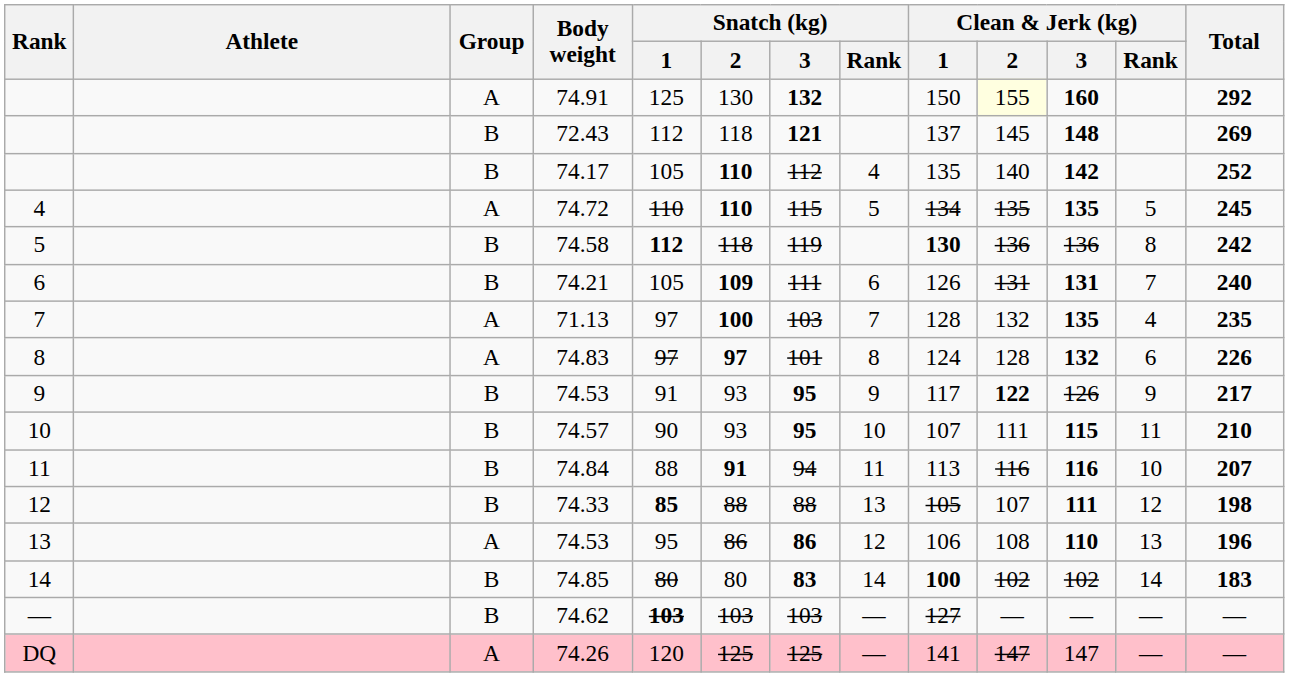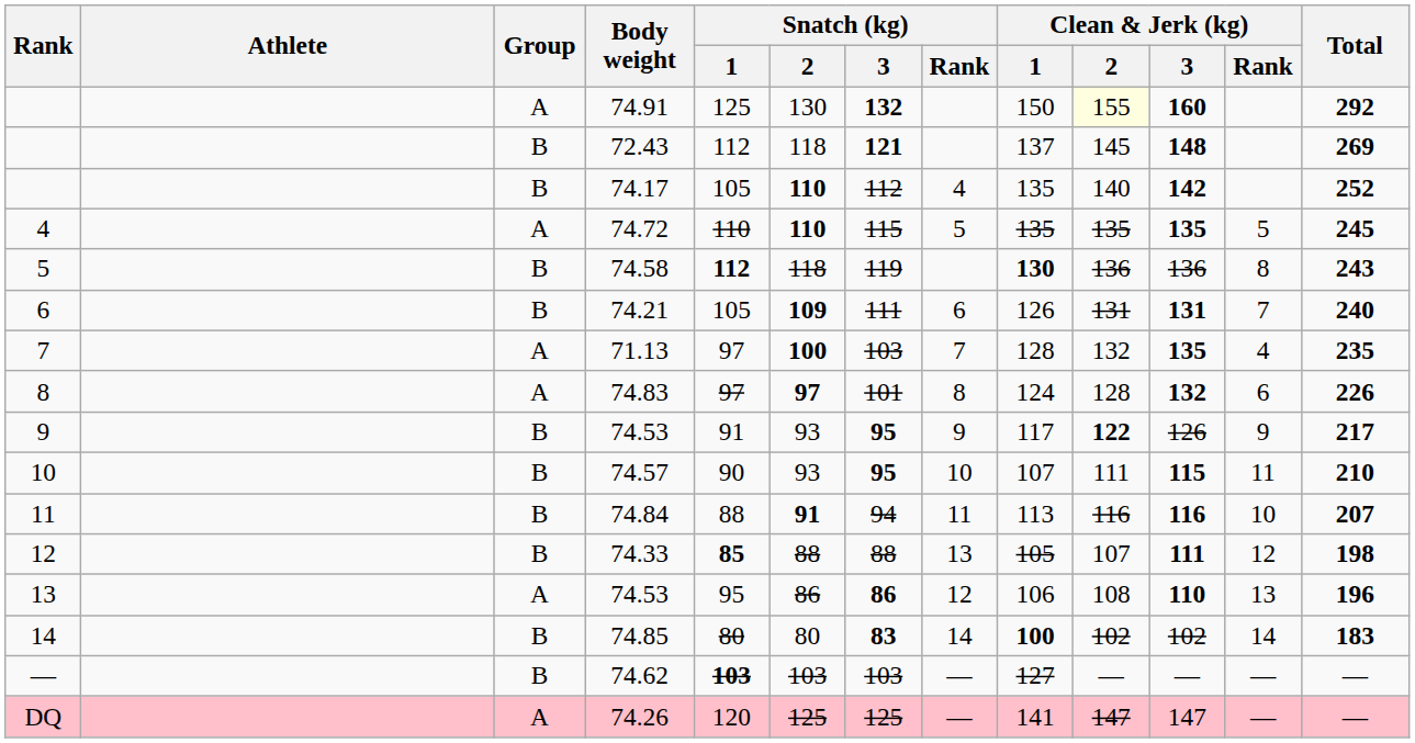74.72 | Clean & Jerk (kg) / 1: 134 -> 135
74.58 | Total: 242 -> 243
